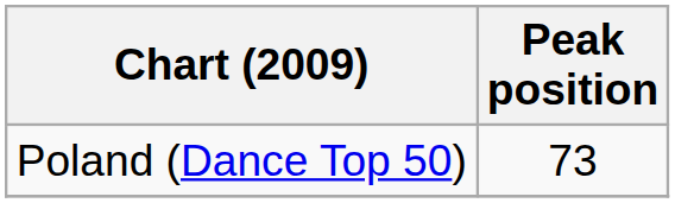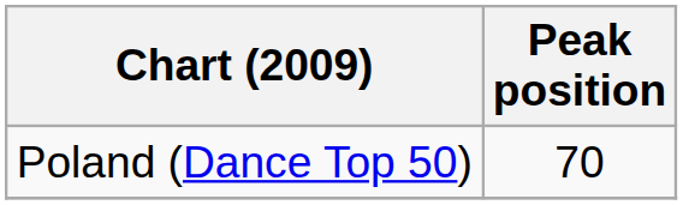Poland (Dance Top 50) | Peak position: 73 -> 70
